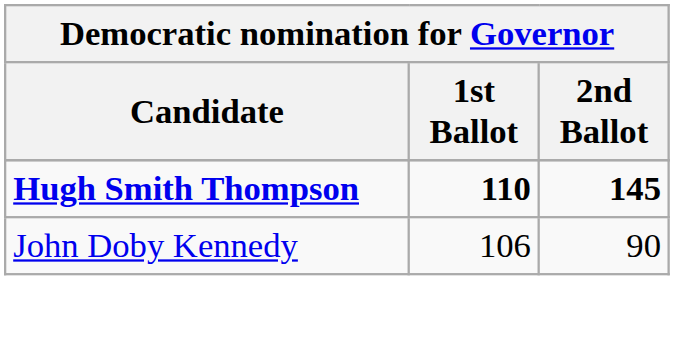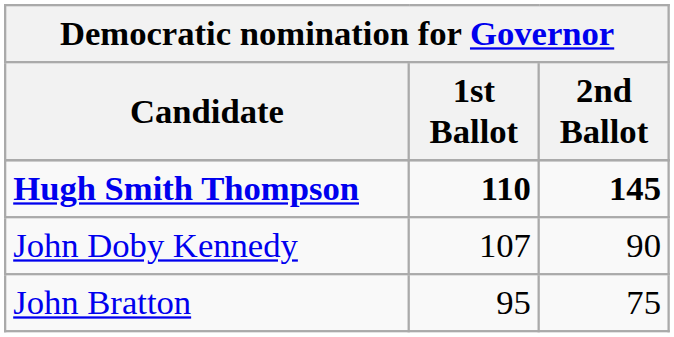John Doby Kennedy | 1st Ballot: 106 -> 107
+ row: John Bratton | 95 | 75
